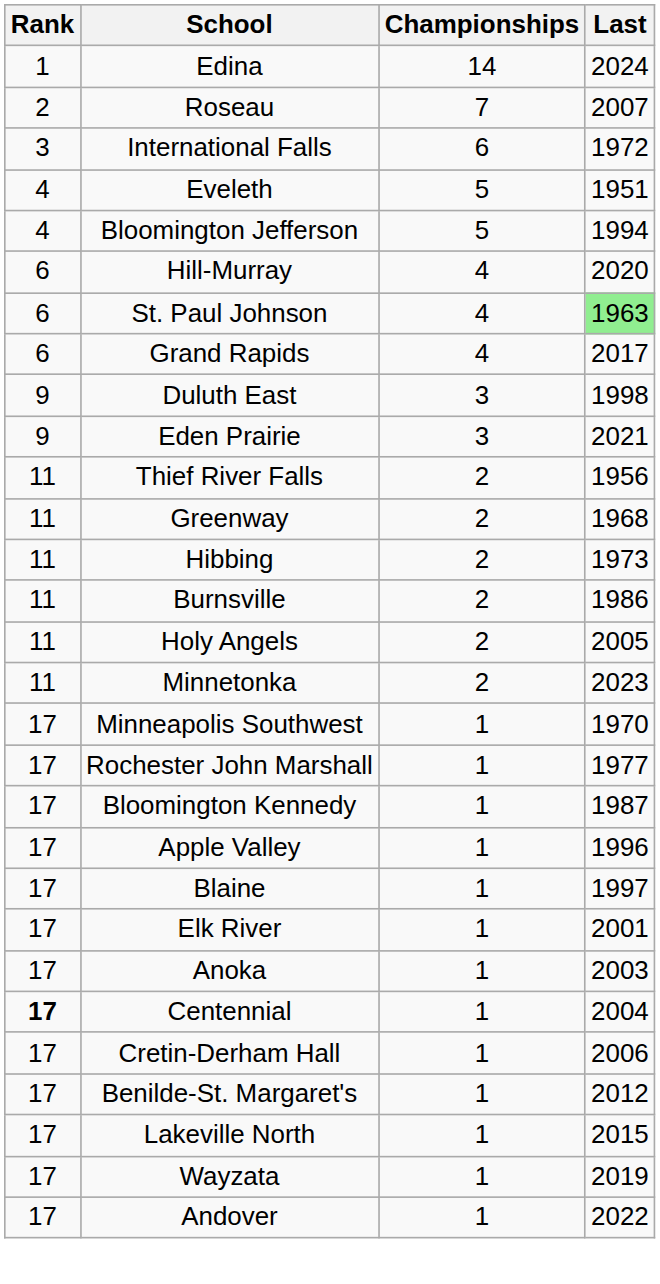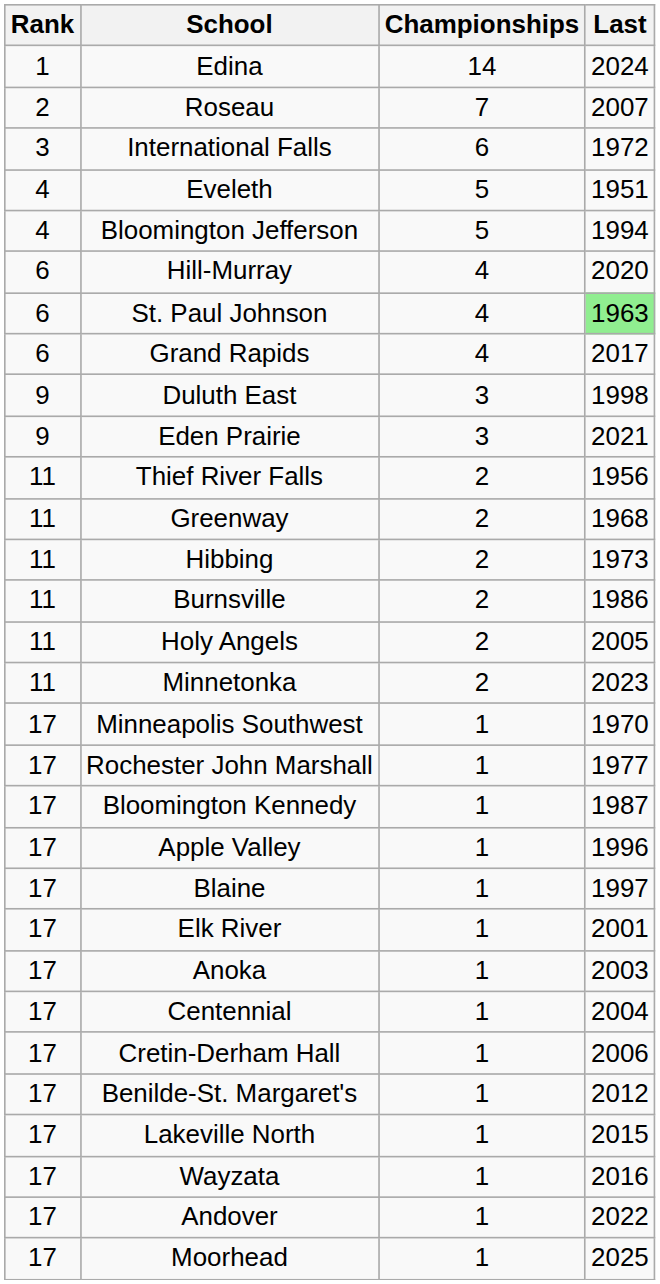Centennial | Rank: bold -> normal
Wayzata | Last: 2019 -> 2016
+ row: 17 | Moorhead | 1 | 2025
